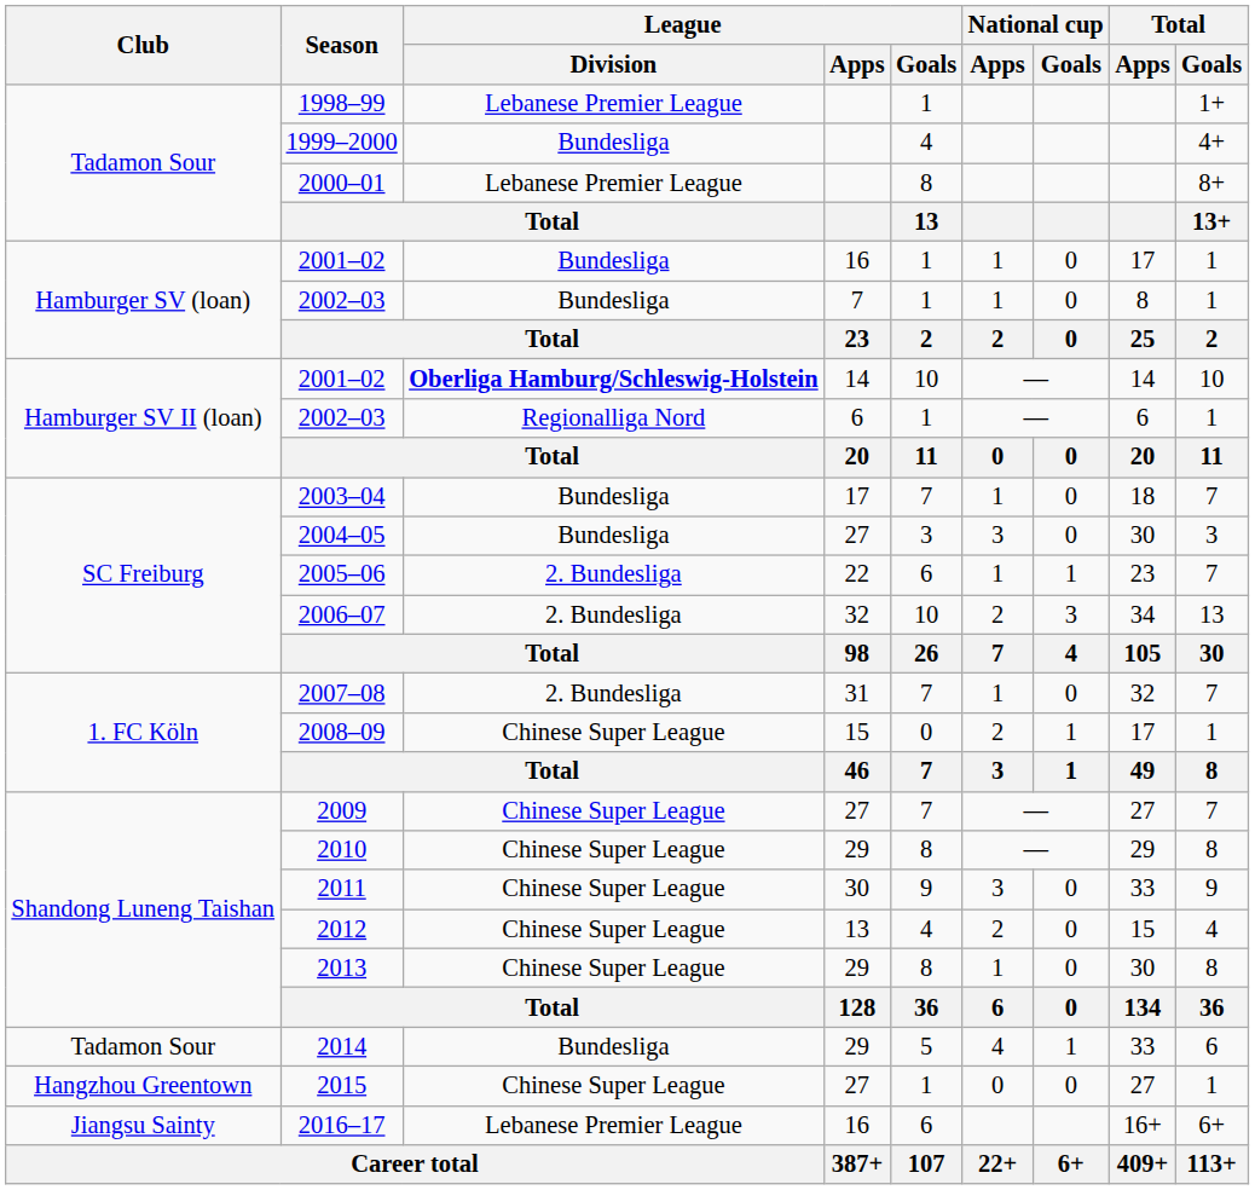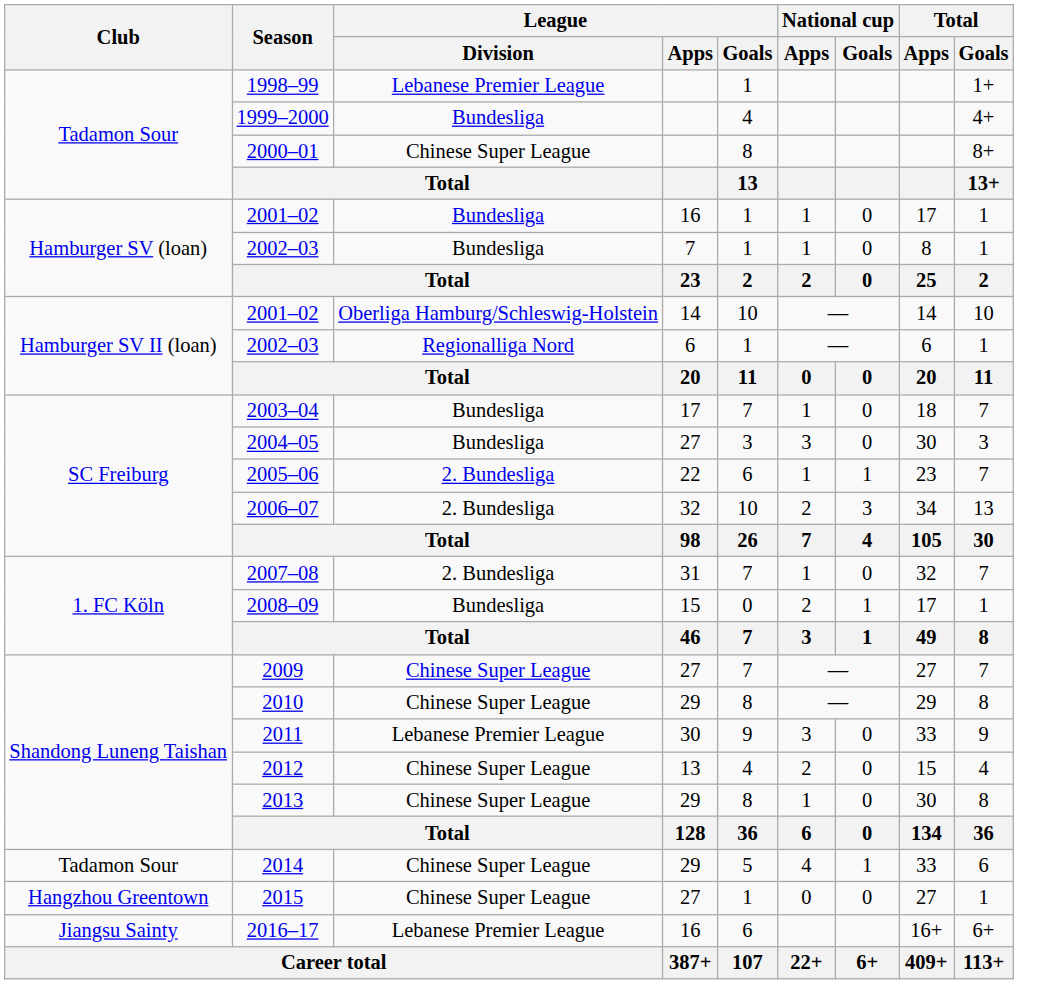2000–01 | League / Division: Lebanese Premier League -> Chinese Super League
2001–02 / 14 | League / Division: bold -> normal
2008–09 | League / Division: Chinese Super League -> Bundesliga
2011 | League / Division: Chinese Super League -> Lebanese Premier League
2014 | League / Division: Bundesliga -> Chinese Super League
